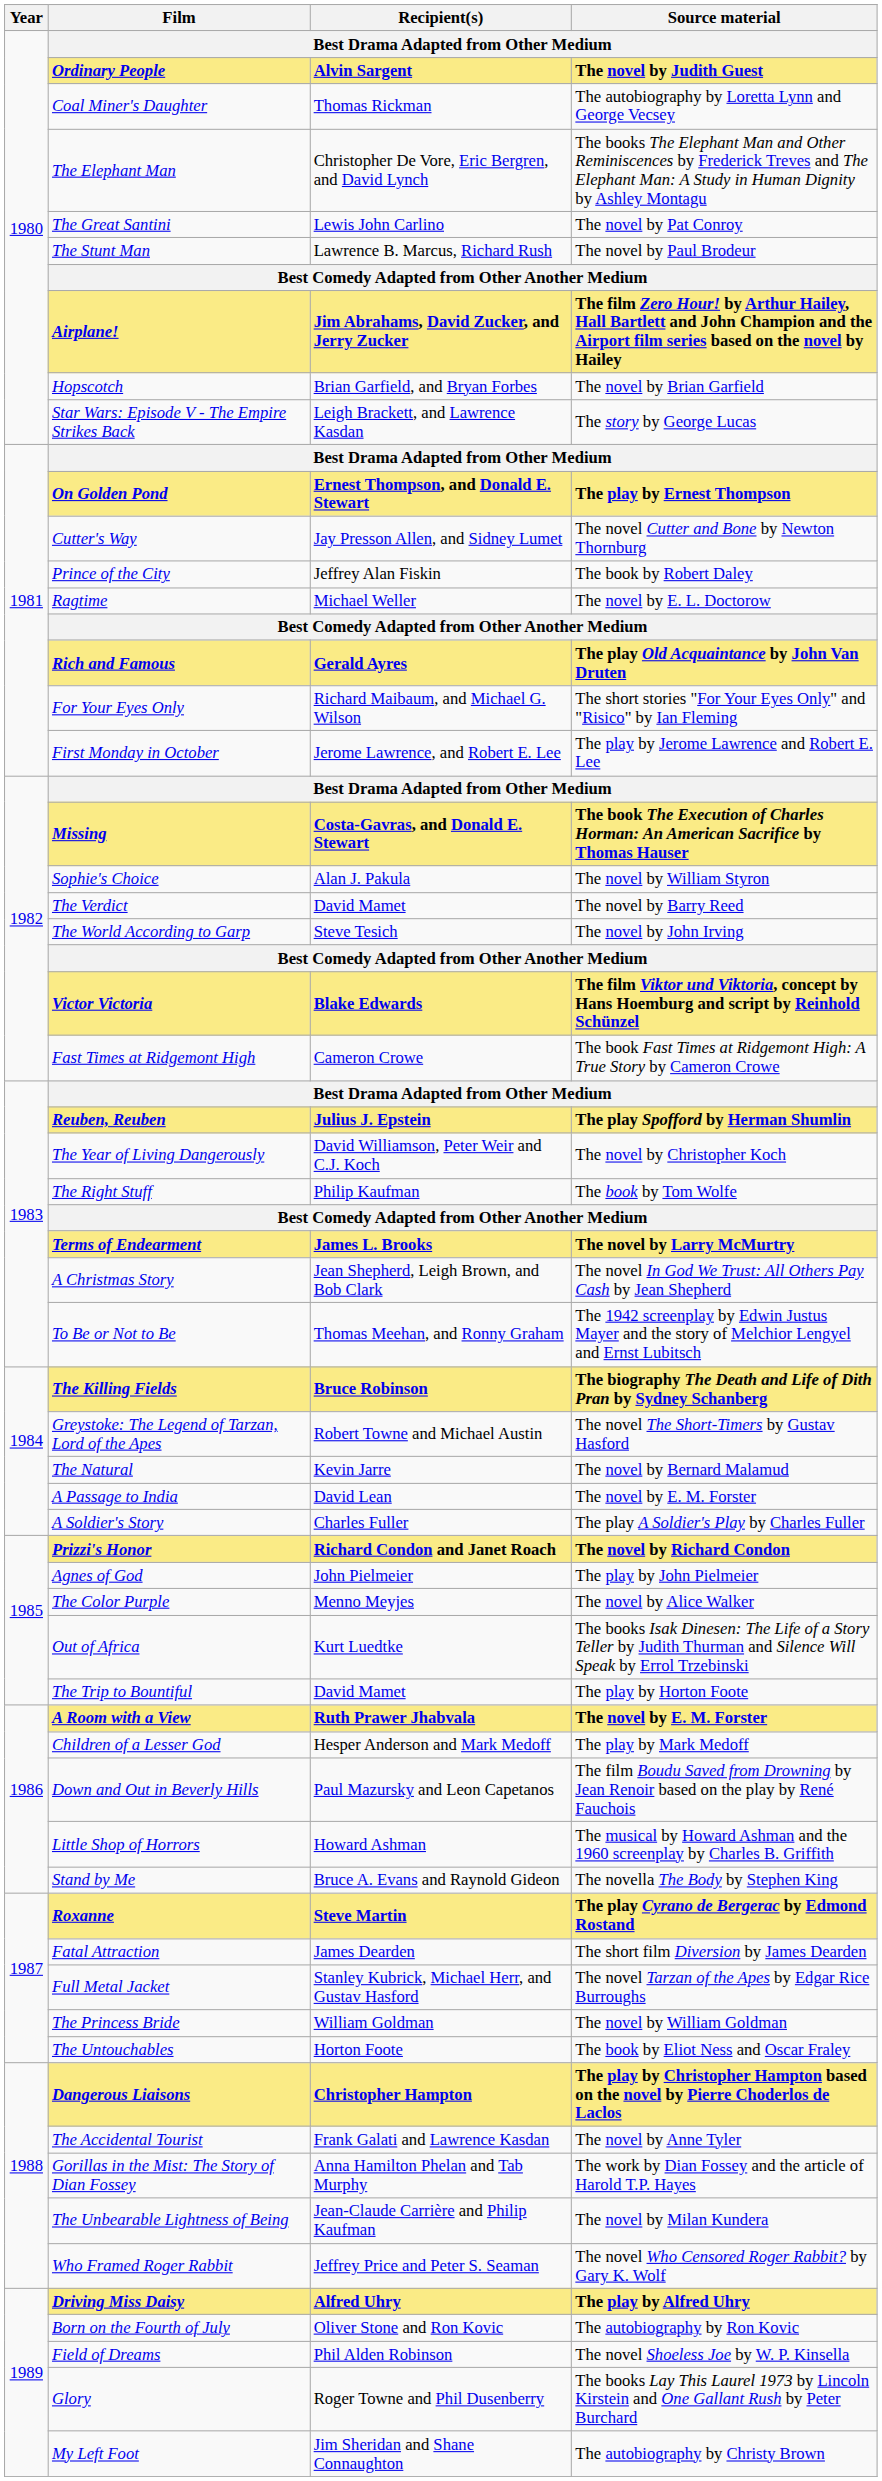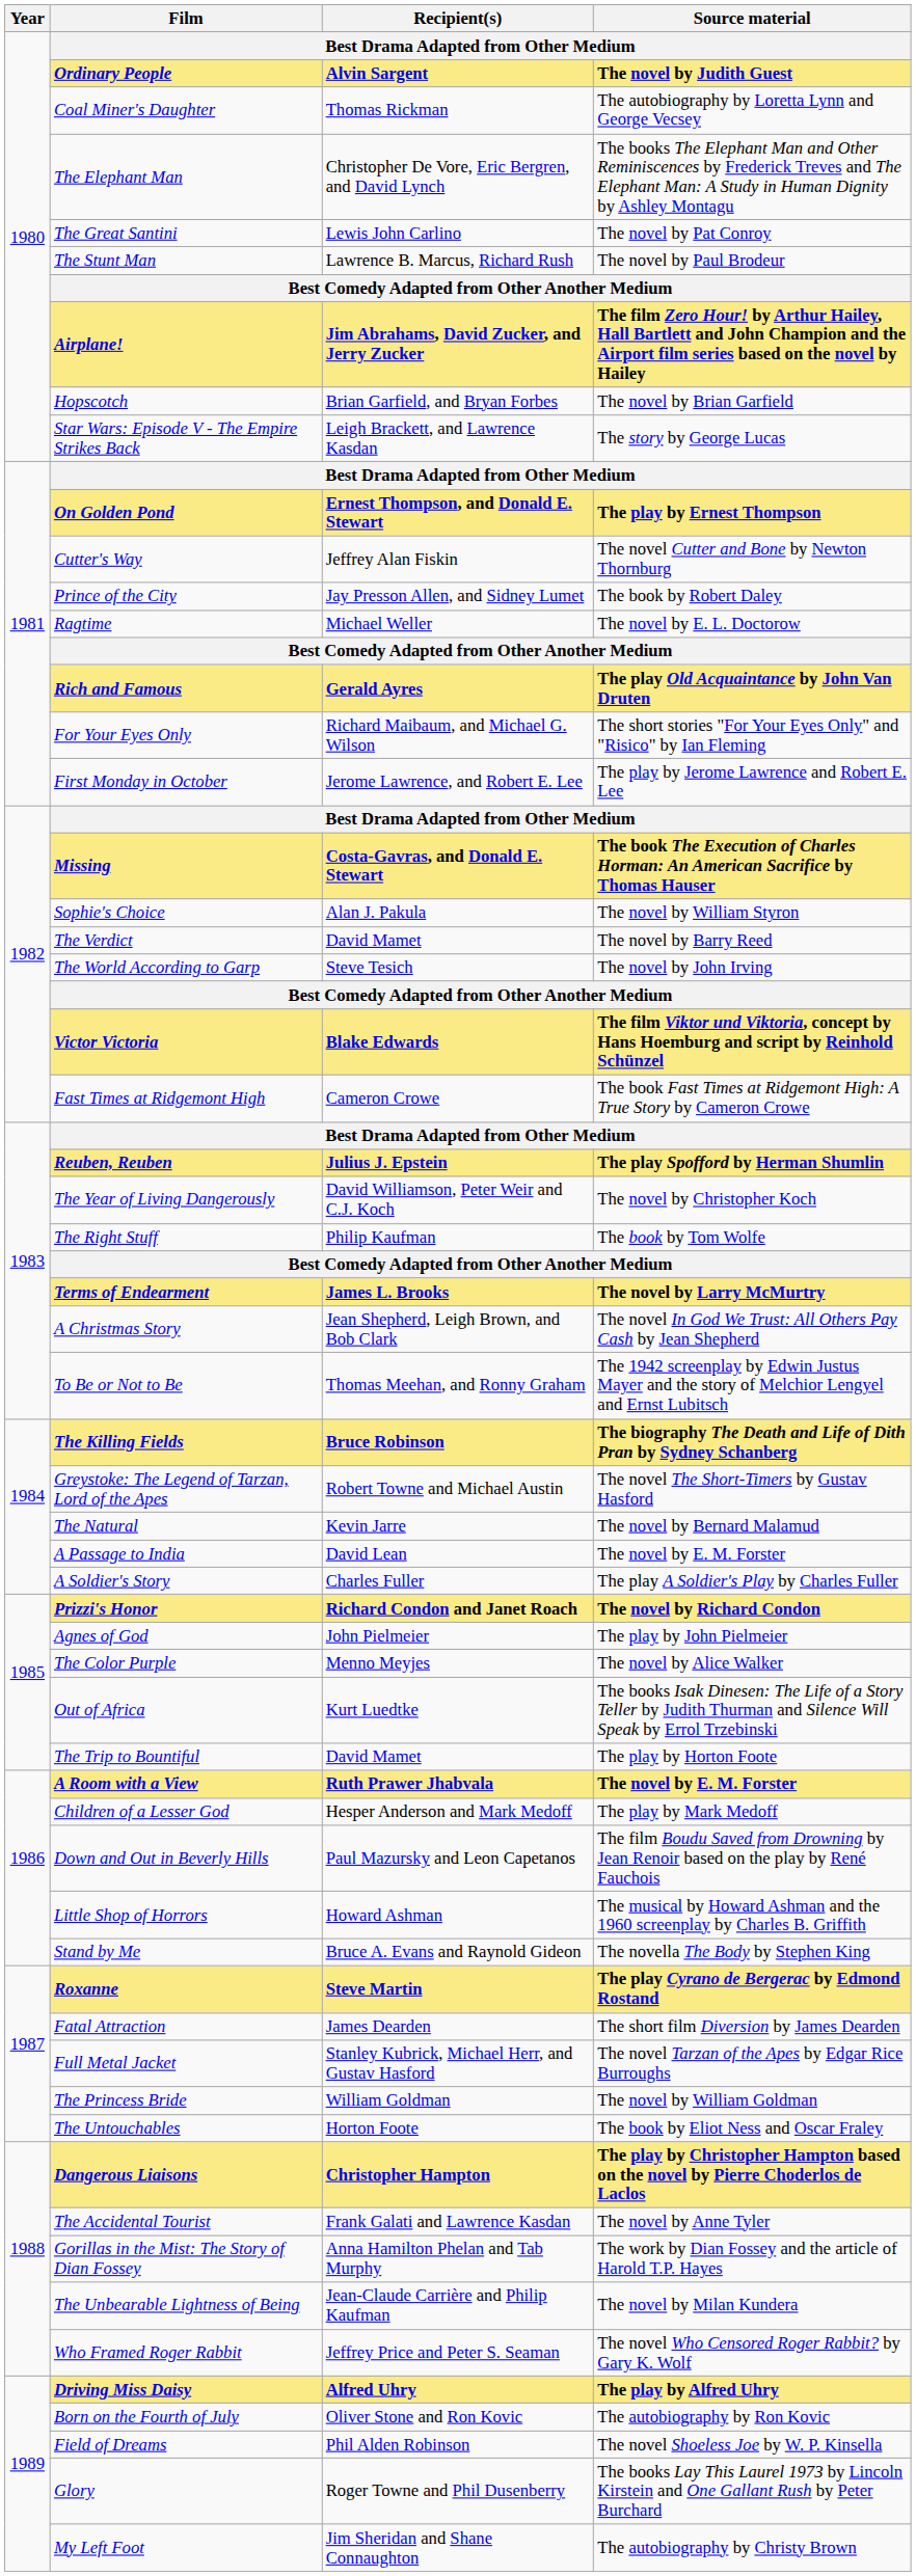Cutter's Way | Recipient(s): Jay Presson Allen, and Sidney Lumet -> Jeffrey Alan Fiskin
Prince of the City | Recipient(s): Jeffrey Alan Fiskin -> Jay Presson Allen, and Sidney Lumet
